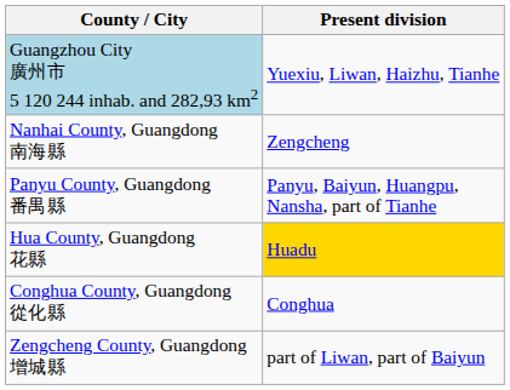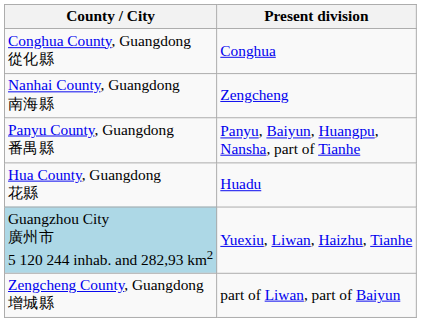rows swapped: Guangzhou City 廣州市 5 120 244 inhab. and 282,93 km2 <-> Conghua County, Guangdong 從化縣
Hua County, Guangdong 花縣 | Present division: gold background -> no background
